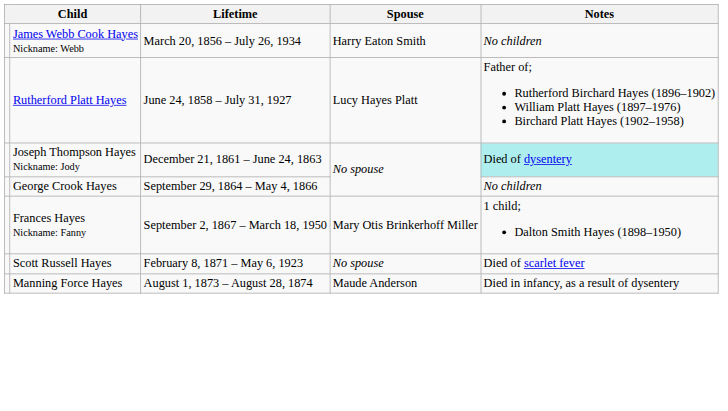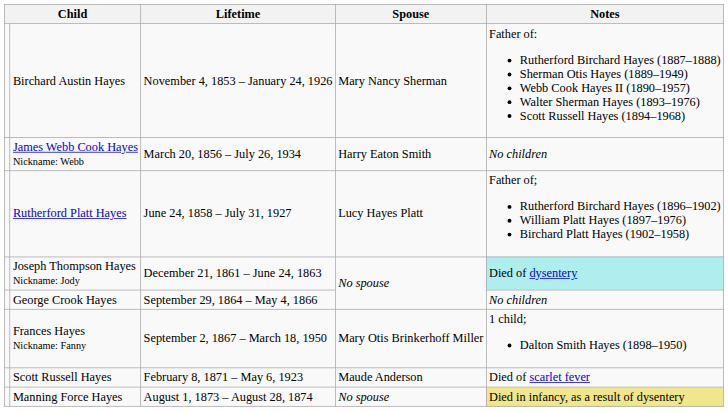+ row: Birchard Austin Hayes | November 4, 1853 – January 24, 1926 | Mary Nancy Sherman | Father of: Rutherford Birchard Hayes (1887–1888) Sherman Otis Hayes (1889–1949) Webb Cook Hayes II (1890–1957) Walter Sherman Hayes (1893–1976) Scott Russell Hayes (1894–1968)
Scott Russell Hayes | Spouse: No spouse -> Maude Anderson
Manning Force Hayes | Spouse: Maude Anderson -> No spouse
Manning Force Hayes | Notes: no background -> khaki background
